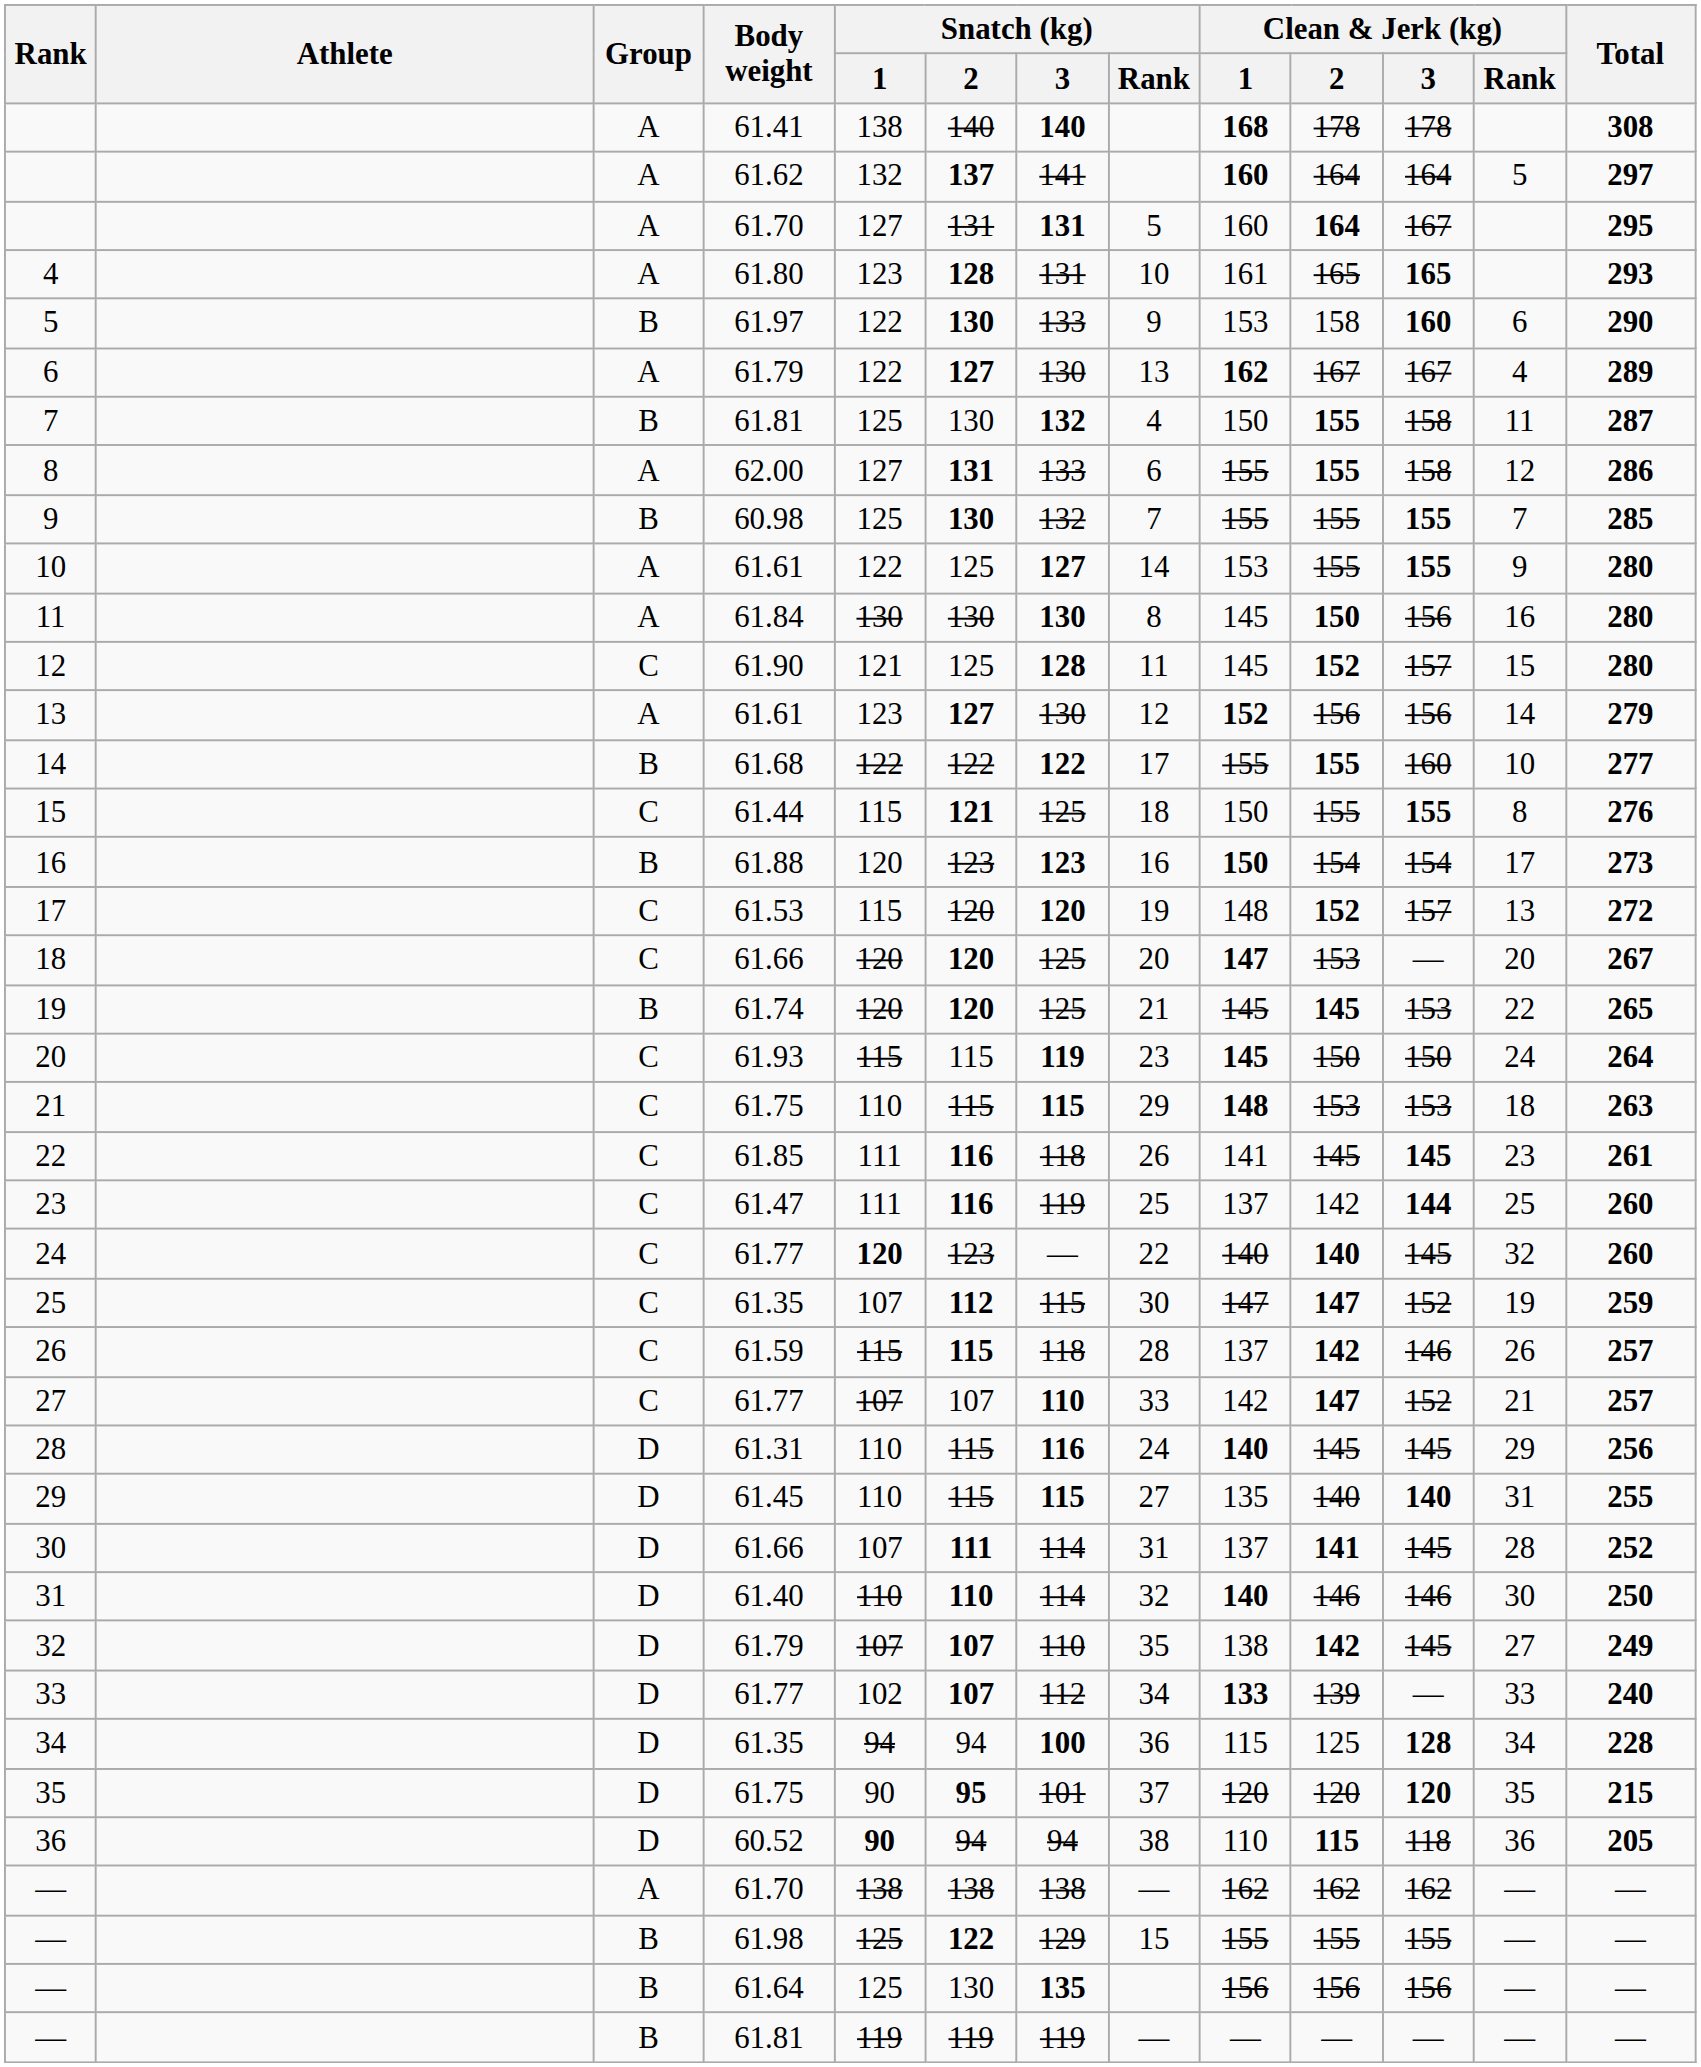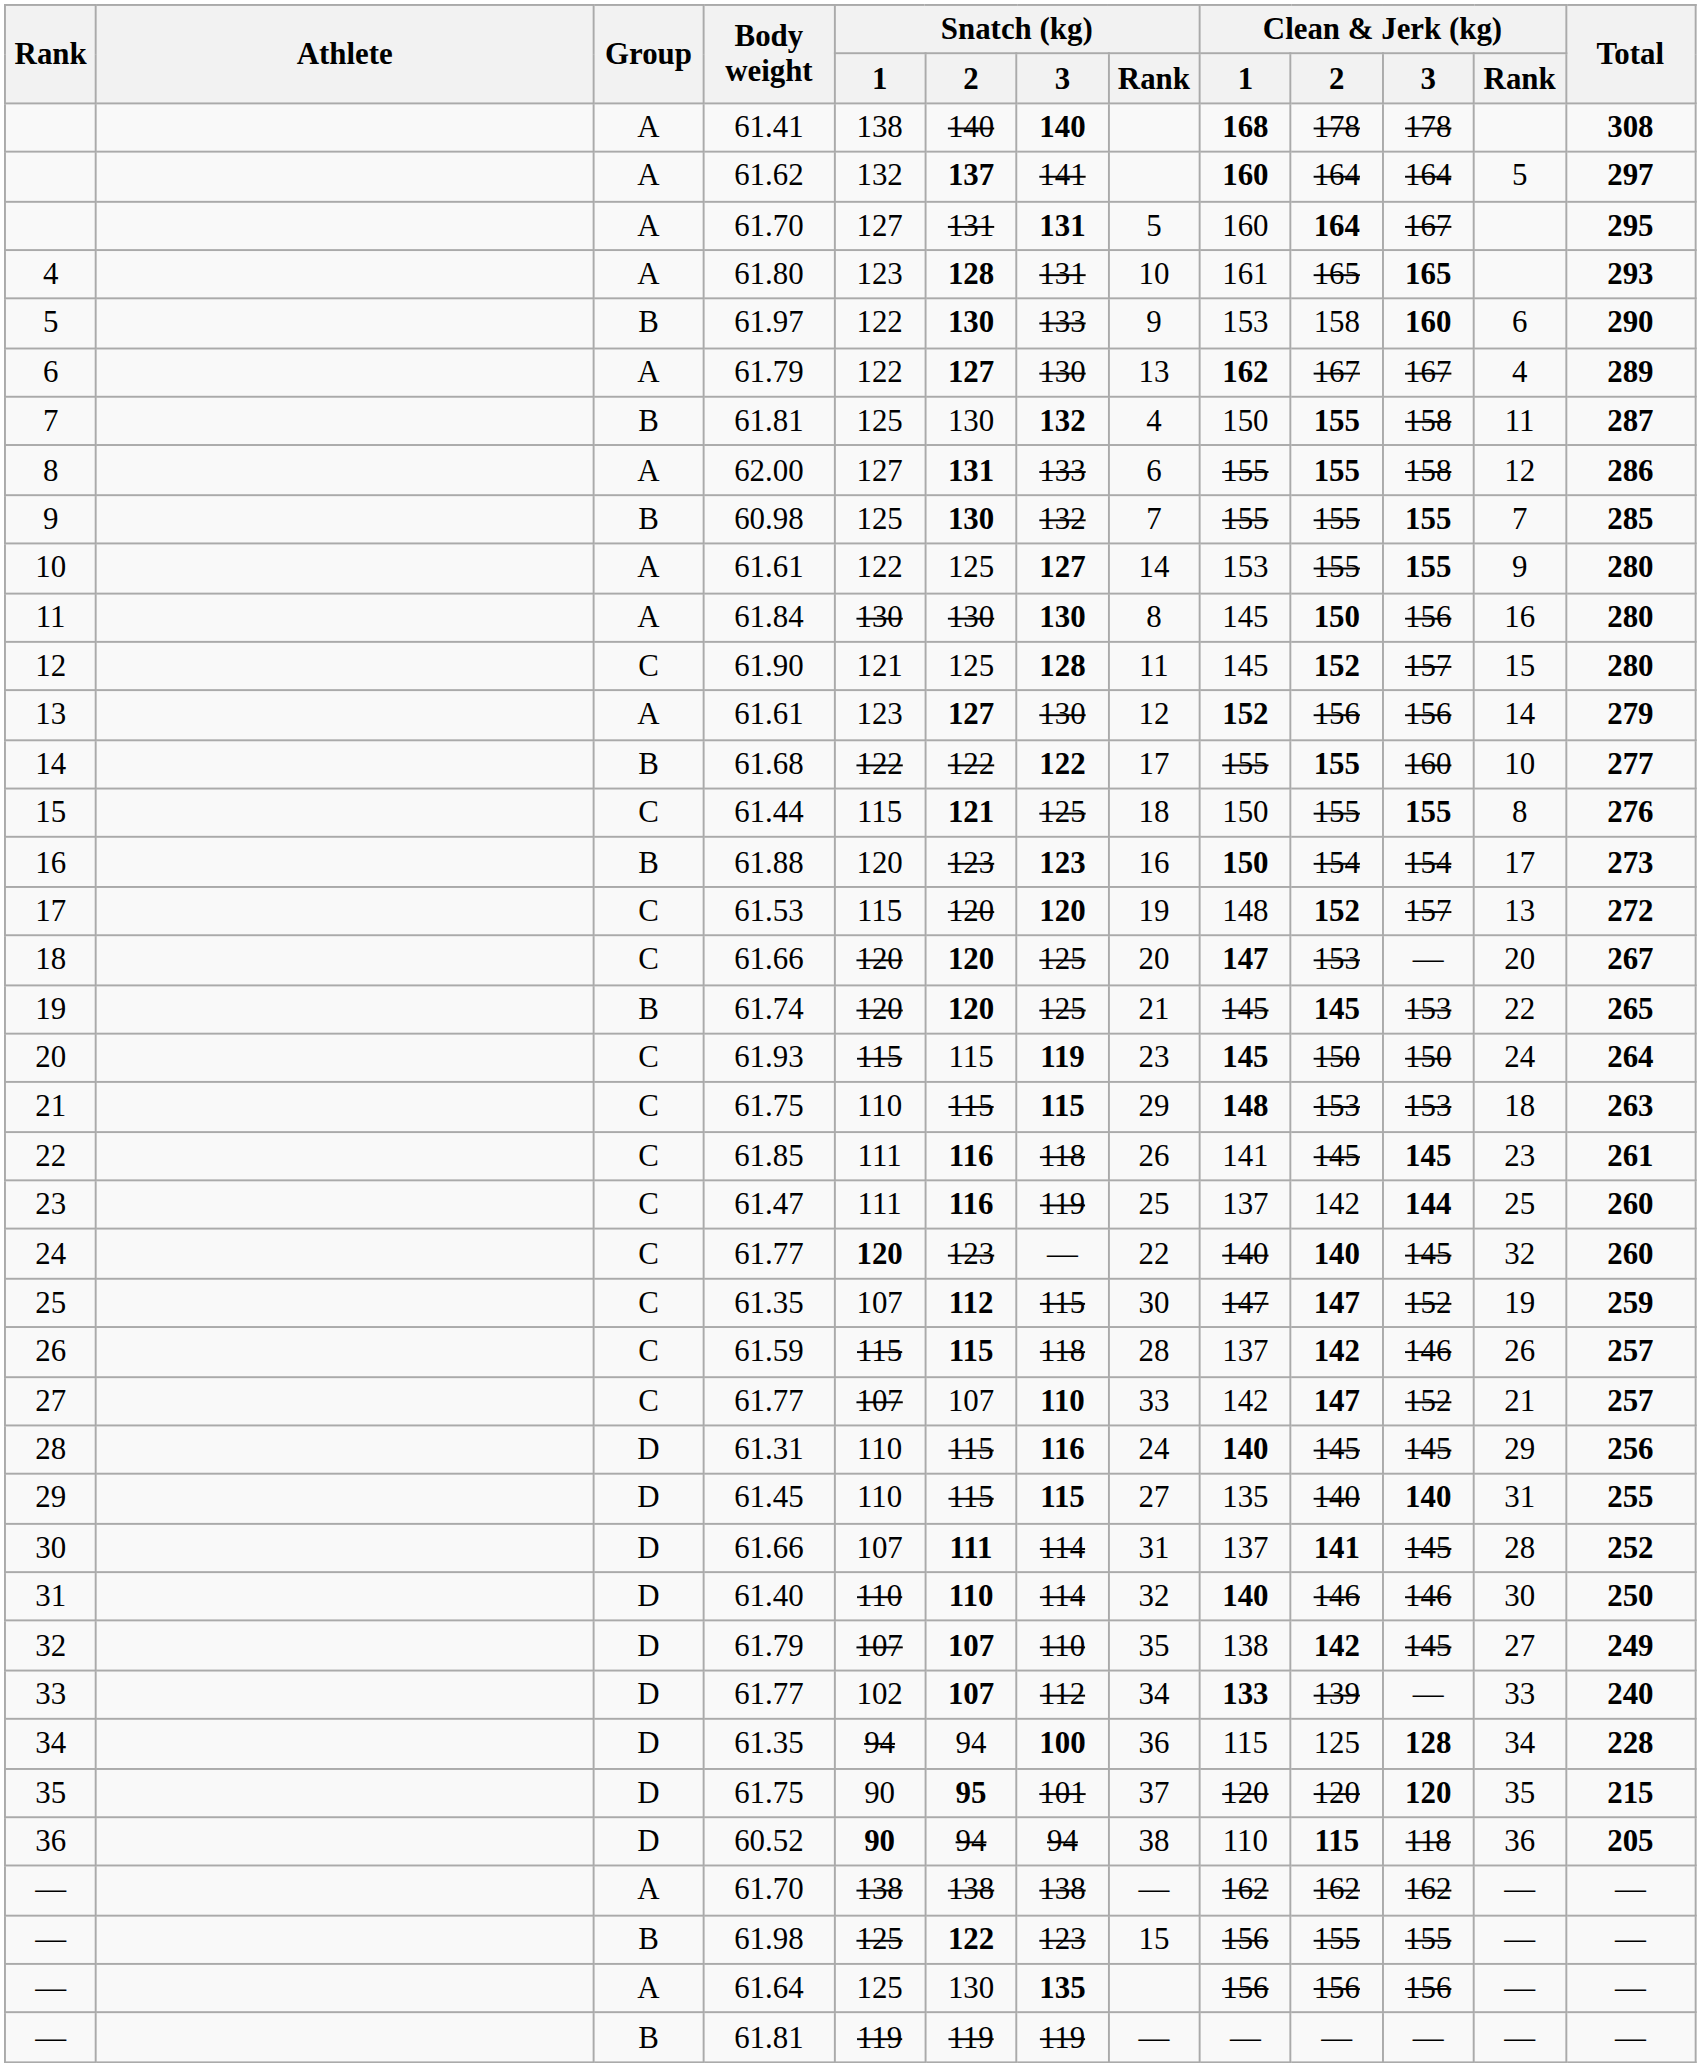— / 61.98 | Snatch (kg) / 3: 129 -> 123
— / 61.98 | Clean & Jerk (kg) / 1: 155 -> 156
— / 61.64 | Group: B -> A
